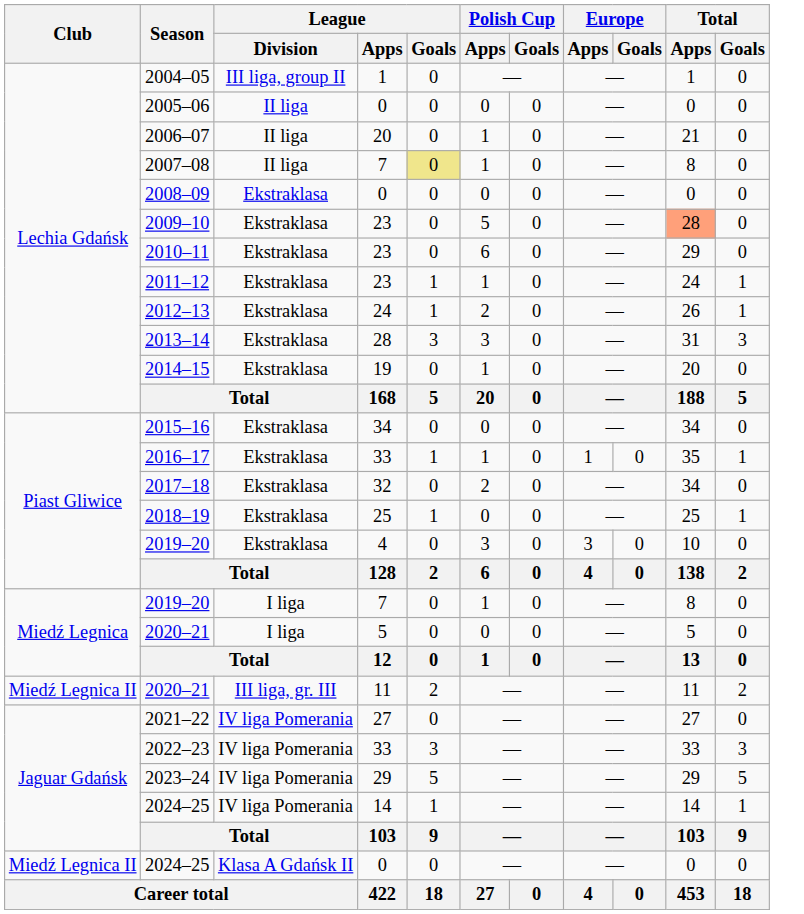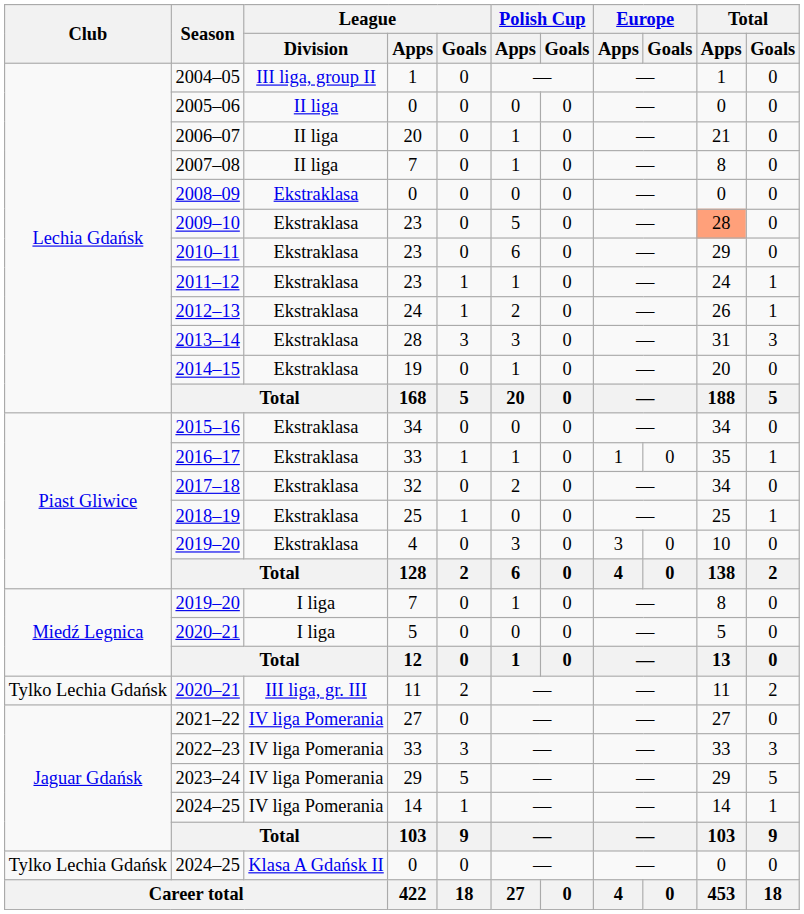2007–08 | League / Goals: khaki background -> no background
2020–21 / 11 | Club: Miedź Legnica II -> Tylko Lechia Gdańsk
2024–25 / 0 | Club: Miedź Legnica II -> Tylko Lechia Gdańsk
